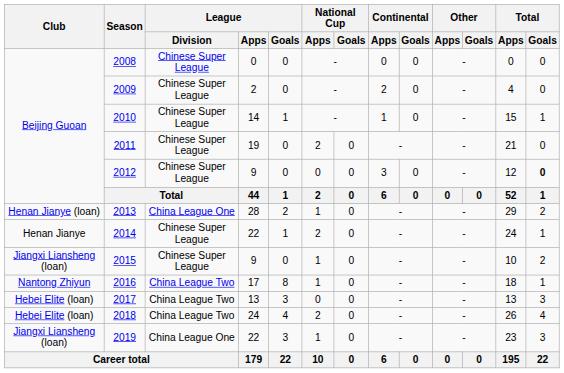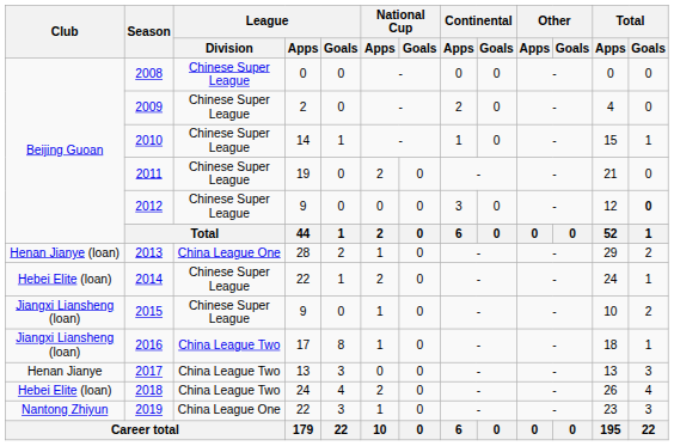2014 | Club: Henan Jianye -> Hebei Elite (loan)
2016 | Club: Nantong Zhiyun -> Jiangxi Liansheng (loan)
2017 | Club: Hebei Elite (loan) -> Henan Jianye
2019 | Club: Jiangxi Liansheng (loan) -> Nantong Zhiyun
